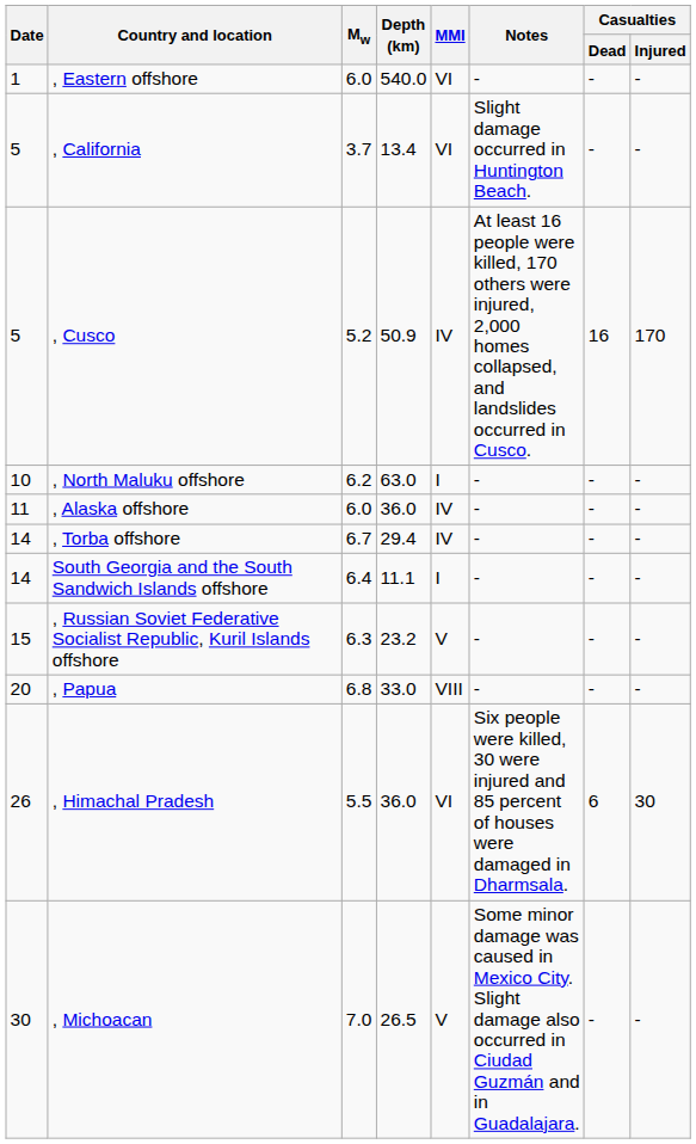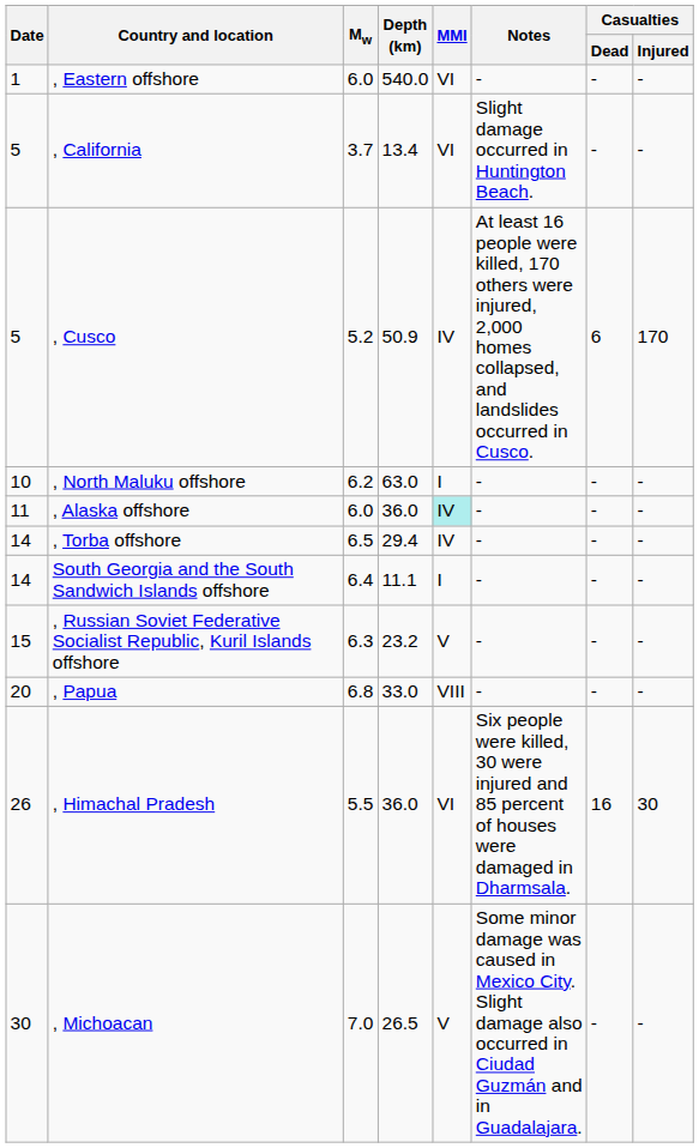, Cusco | Casualties / Dead: 16 -> 6
, Alaska offshore | MMI: no background -> paleturquoise background
, Torba offshore | Mw: 6.7 -> 6.5
, Himachal Pradesh | Casualties / Dead: 6 -> 16
